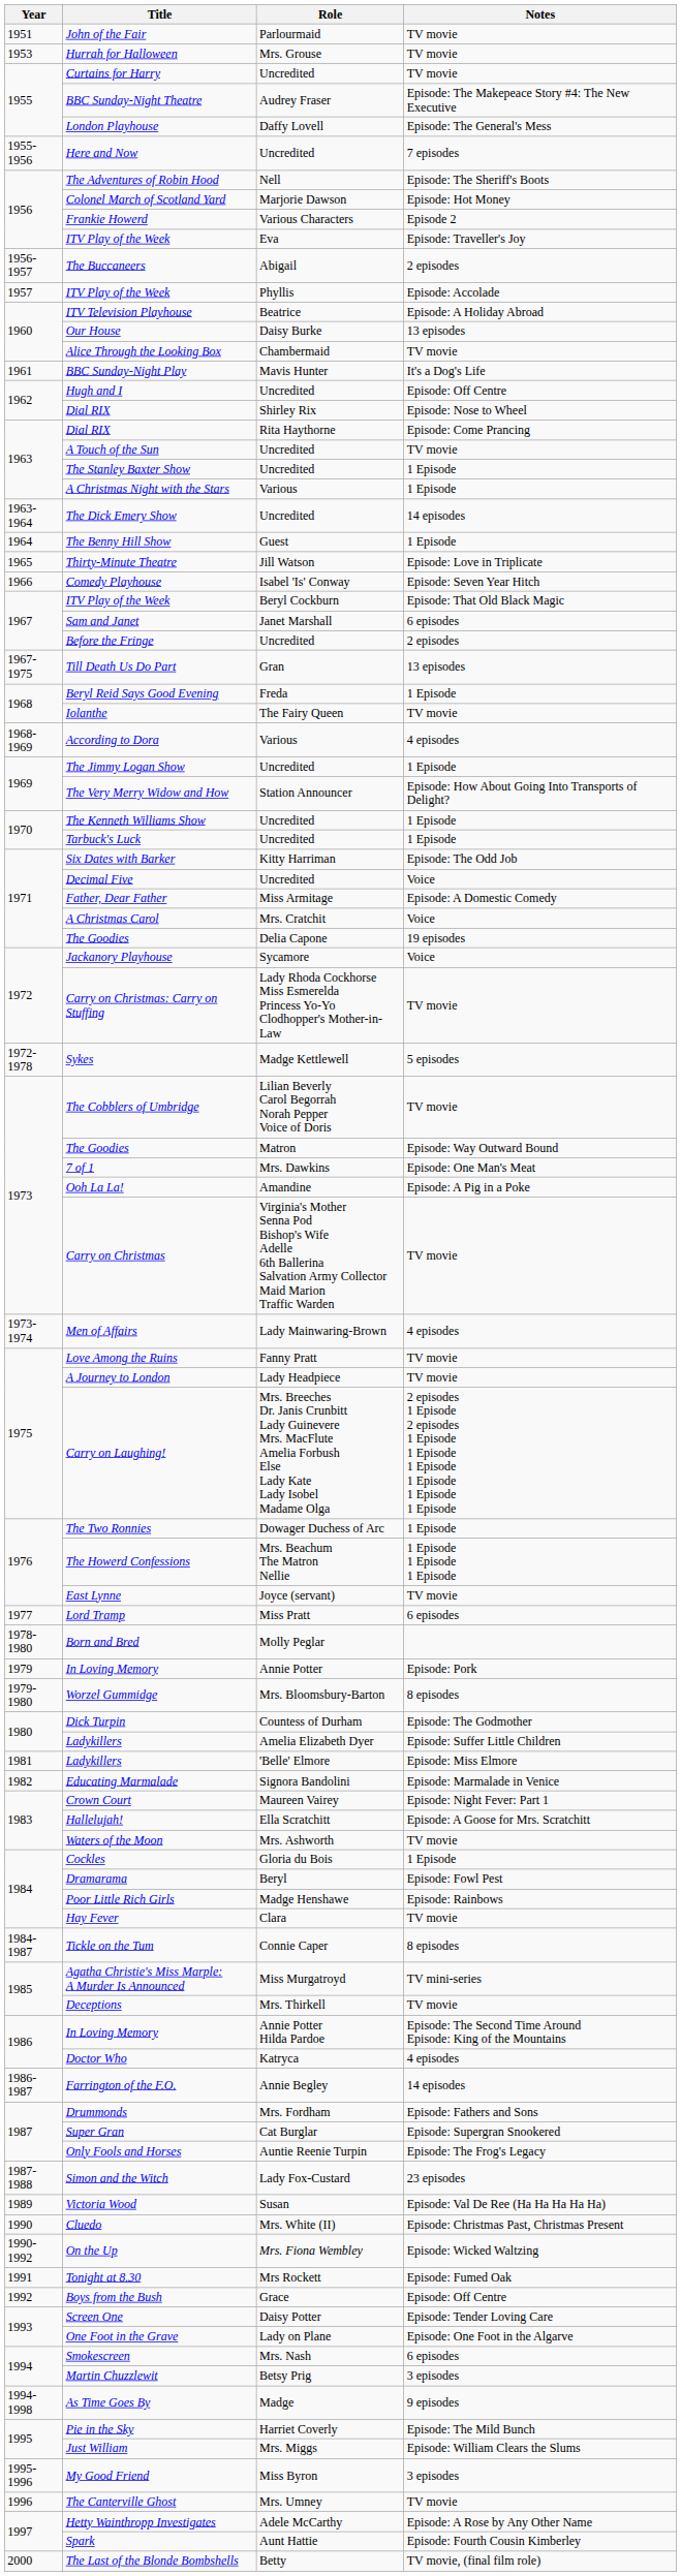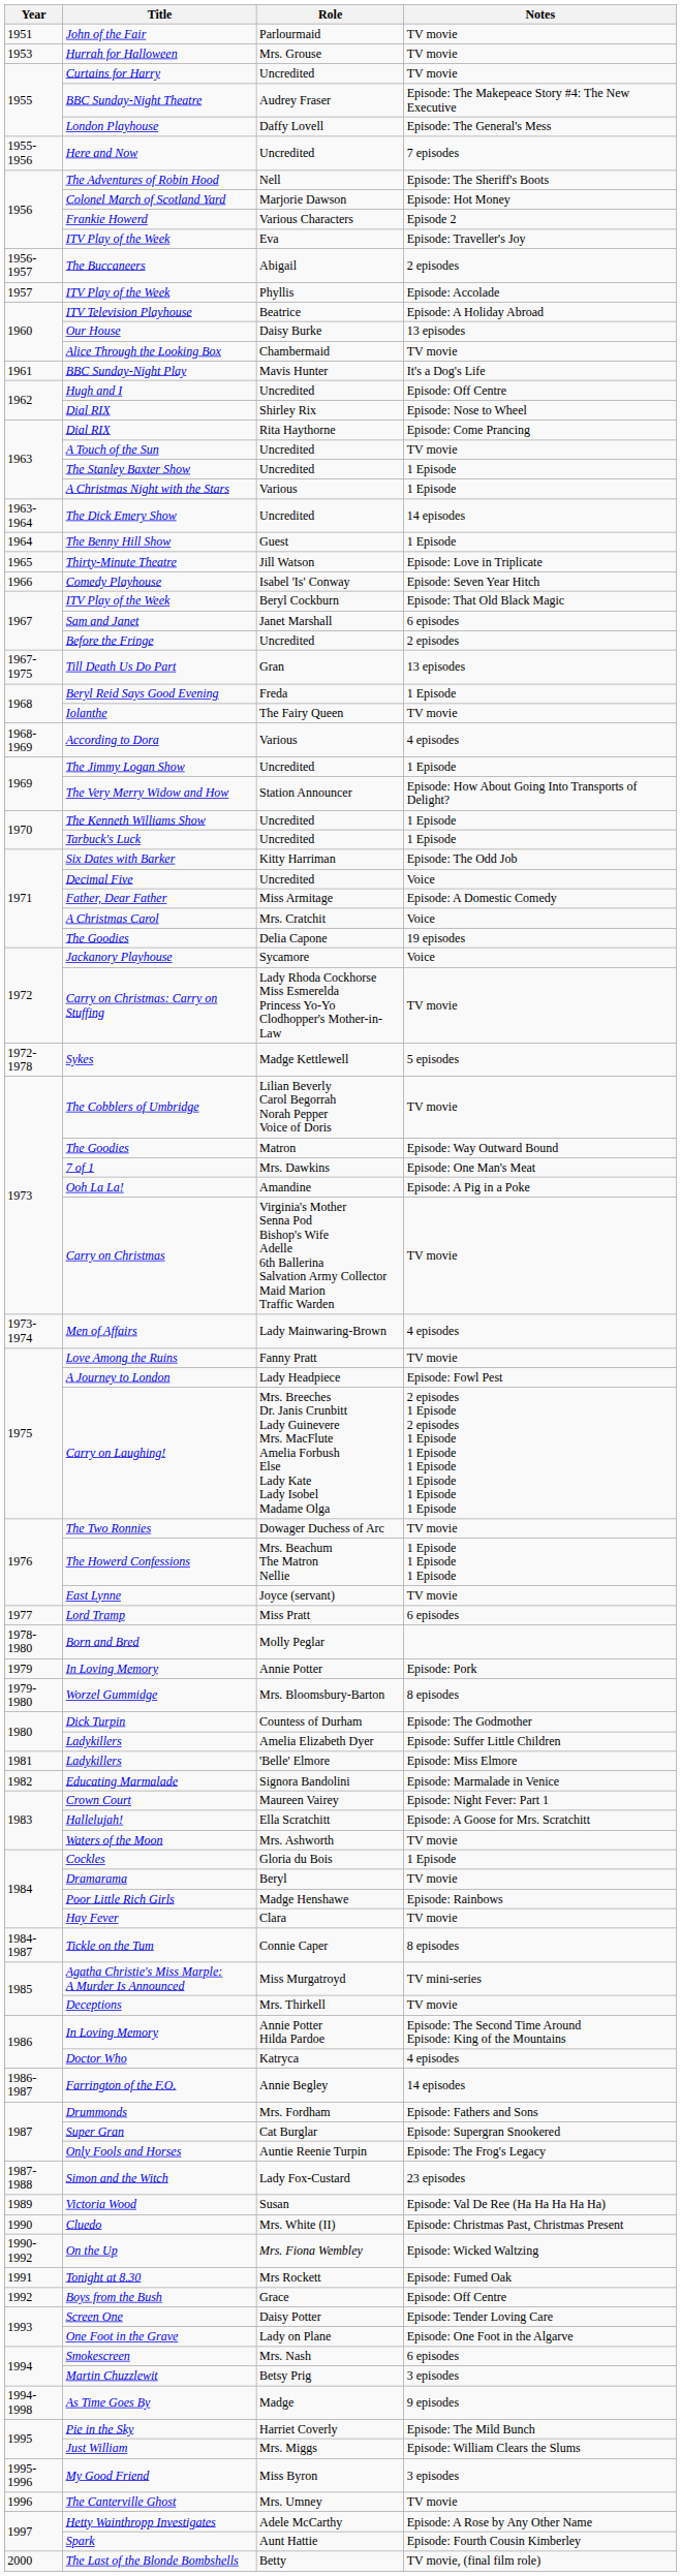A Journey to London | Notes: TV movie -> Episode: Fowl Pest
The Two Ronnies | Notes: 1 Episode -> TV movie
Dramarama | Notes: Episode: Fowl Pest -> TV movie
